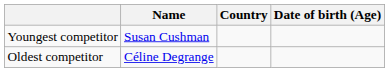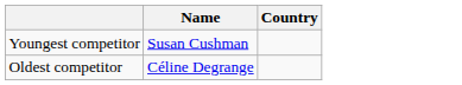- column: Date of birth (Age)
